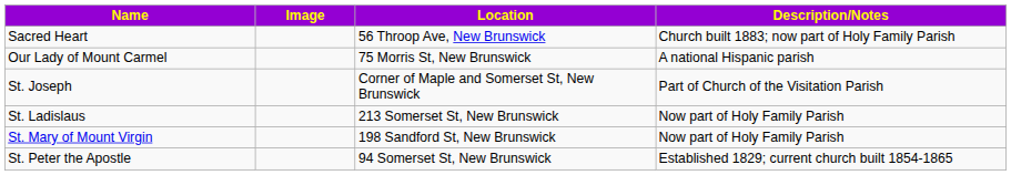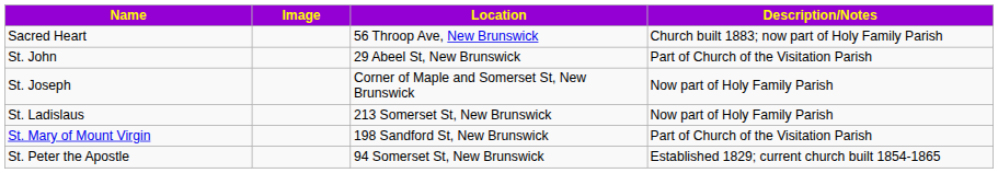- row: Our Lady of Mount Carmel | 75 Morris St, New Brunswick | A national Hispanic parish
+ row: St. John | 29 Abeel St, New Brunswick | Part of Church of the Visitation Parish
St. Joseph | Description/Notes: Part of Church of the Visitation Parish -> Now part of Holy Family Parish
St. Mary of Mount Virgin | Description/Notes: Now part of Holy Family Parish -> Part of Church of the Visitation Parish
